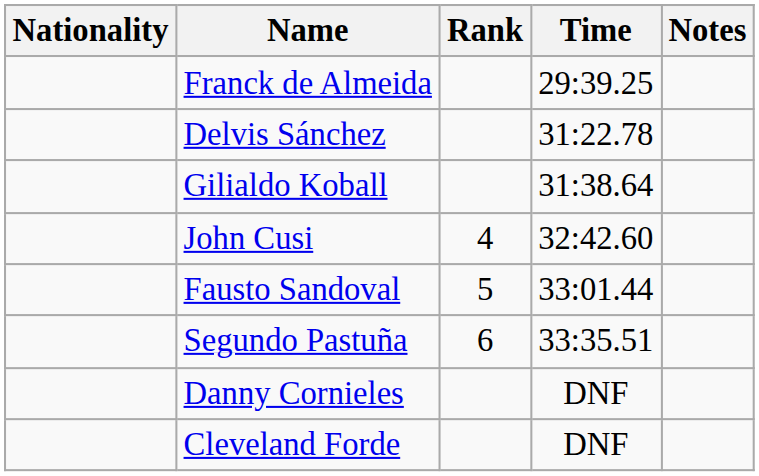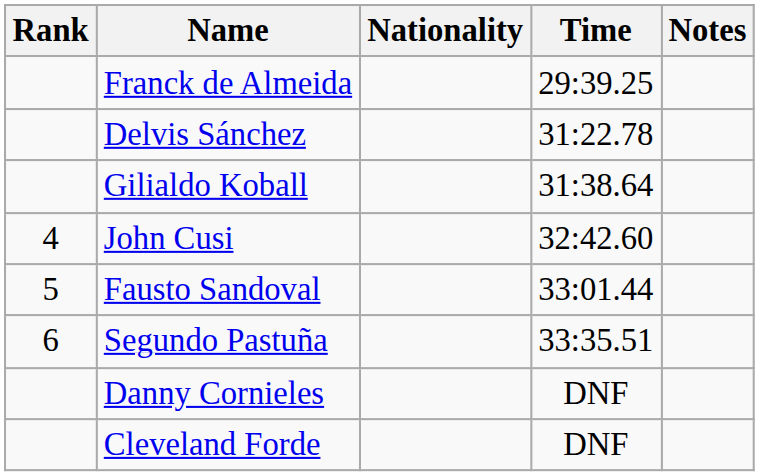columns swapped: Rank <-> Nationality
